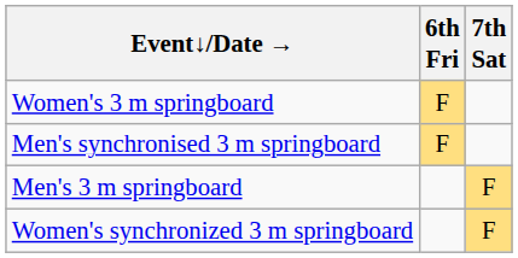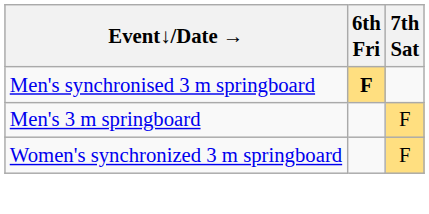- row: Women's 3 m springboard | F
Men's synchronised 3 m springboard | 6th Fri: normal -> bold
